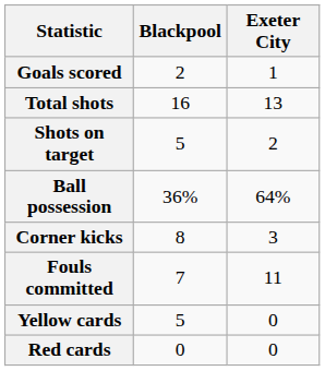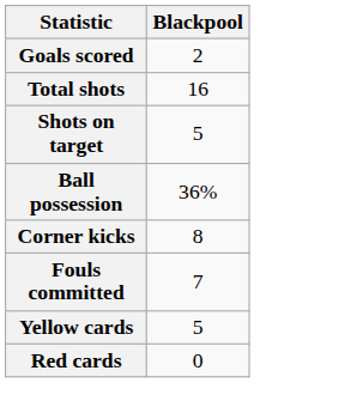- column: Exeter City | 1 | 13 | 2 | 64% | 3 | 11 | 0 | 0
